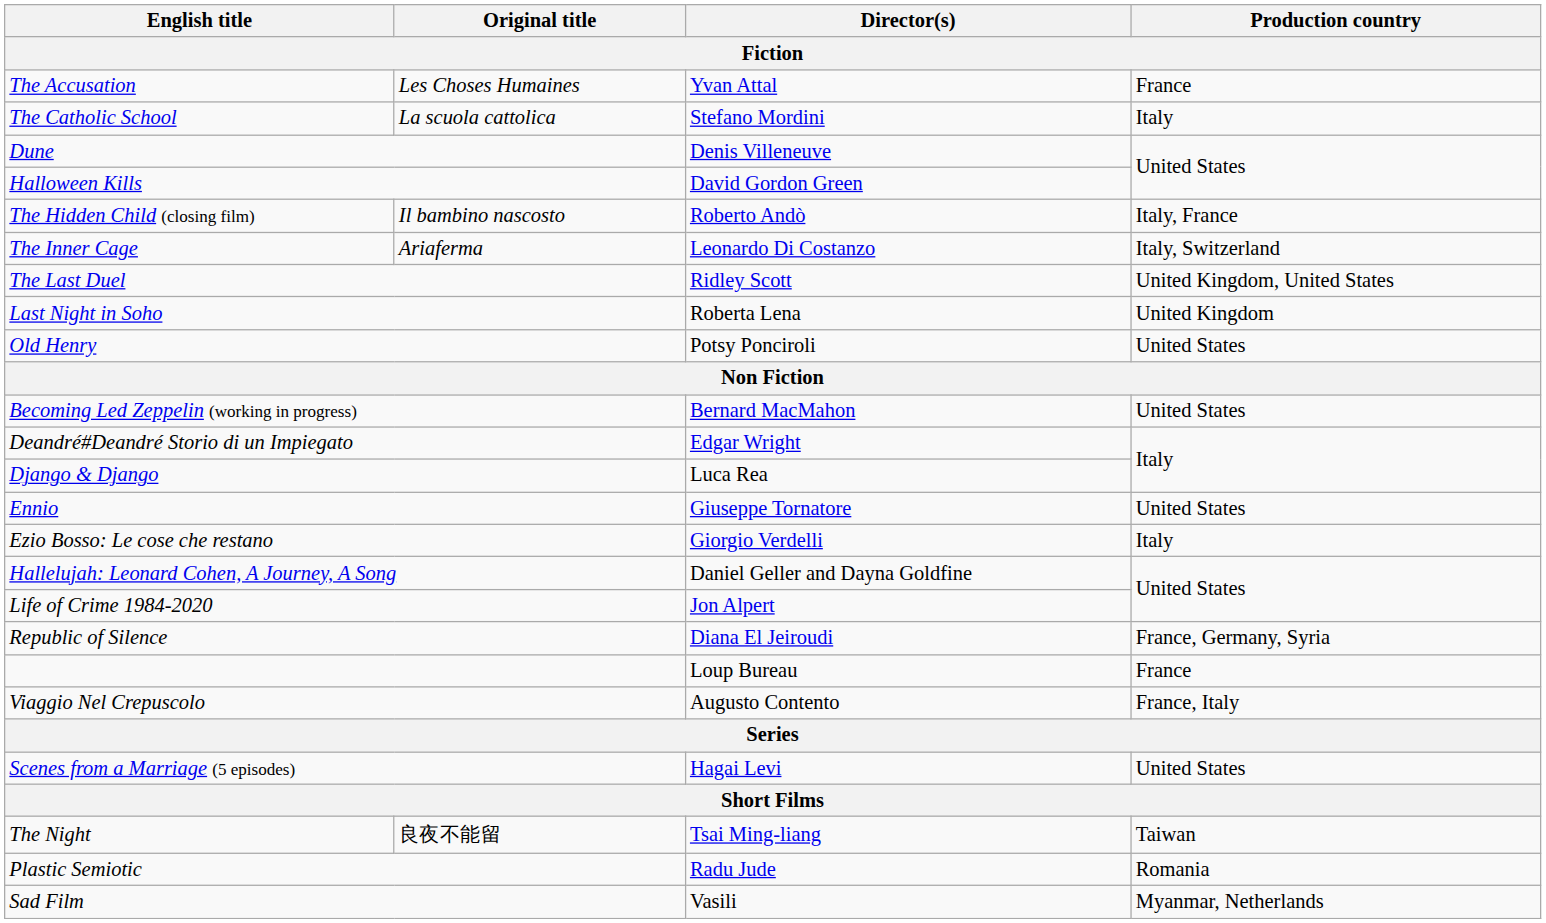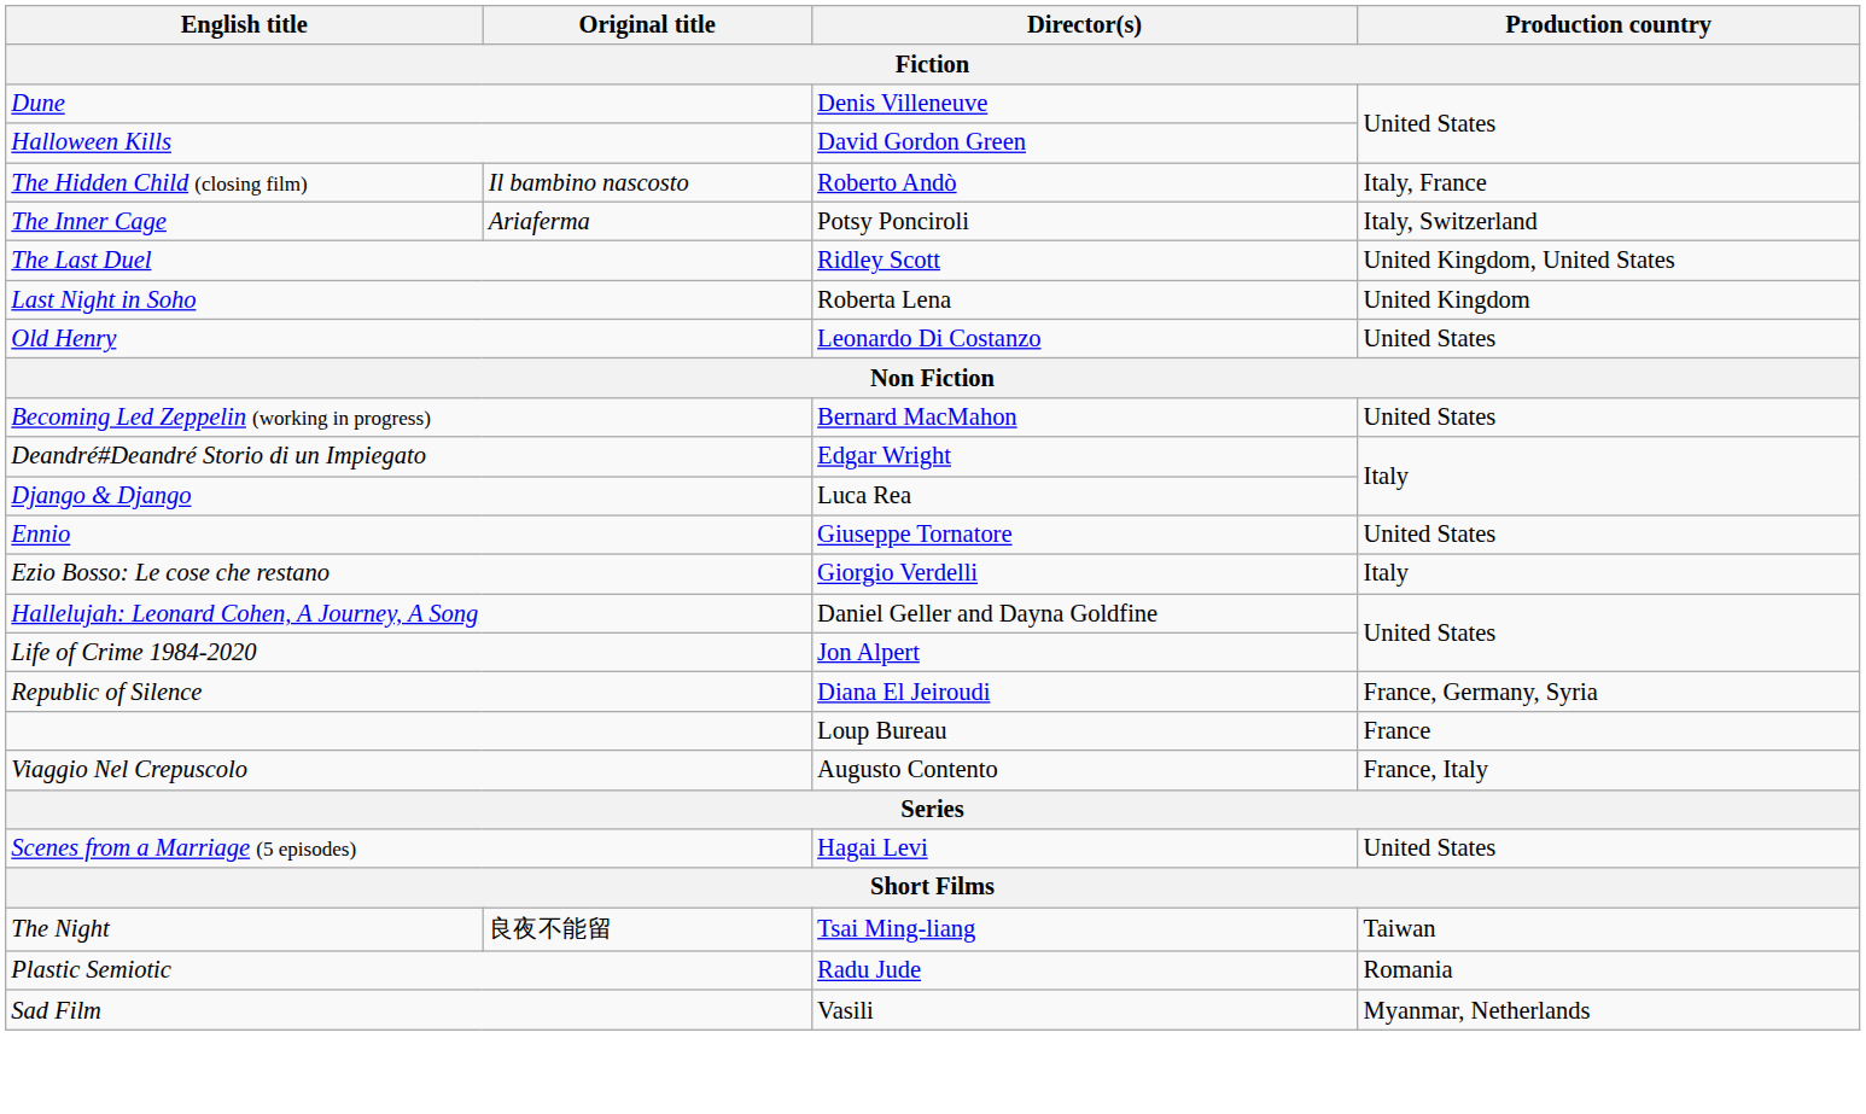- row: The Accusation | Les Choses Humaines | Yvan Attal | France
- row: The Catholic School | La scuola cattolica | Stefano Mordini | Italy
The Inner Cage | Director(s): Leonardo Di Costanzo -> Potsy Ponciroli
Old Henry | Director(s): Potsy Ponciroli -> Leonardo Di Costanzo
